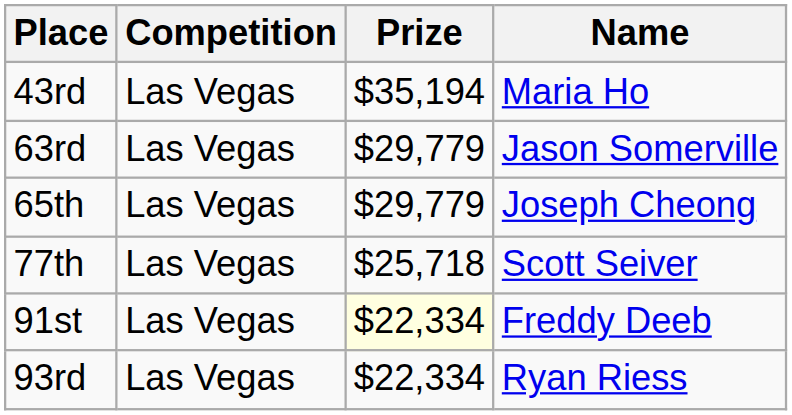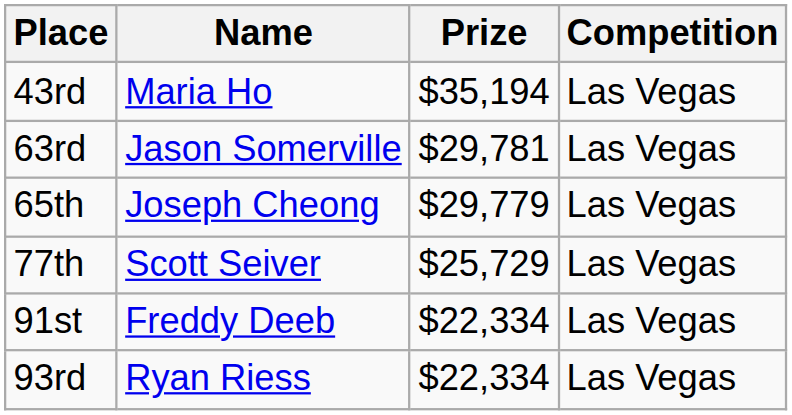columns swapped: Name <-> Competition
63rd | Prize: $29,779 -> $29,781
77th | Prize: $25,718 -> $25,729
91st | Prize: lightyellow background -> no background
